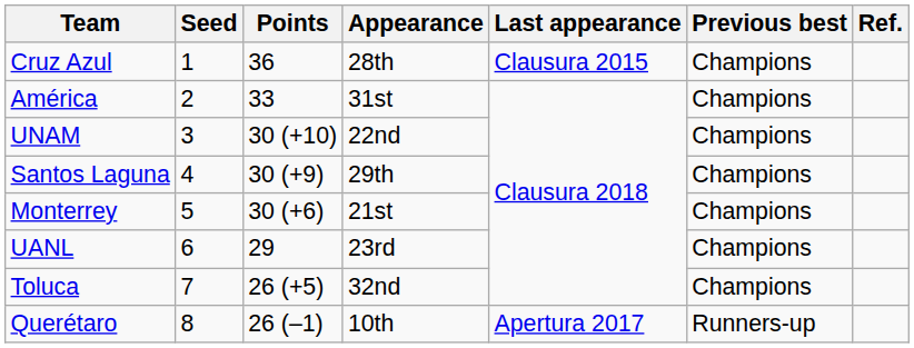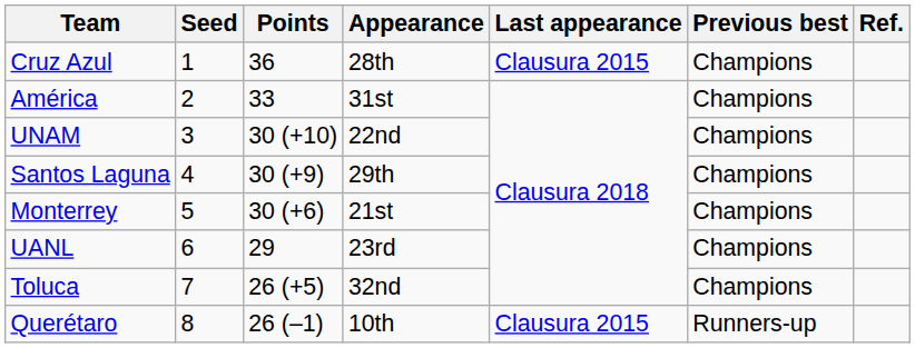Querétaro | Last appearance: Apertura 2017 -> Clausura 2015
